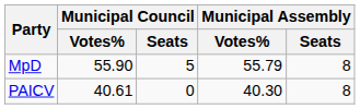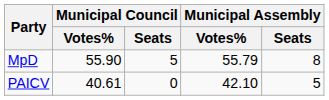PAICV | Municipal Assembly / Votes%: 40.30 -> 42.10
PAICV | Municipal Assembly / Seats: 8 -> 5
